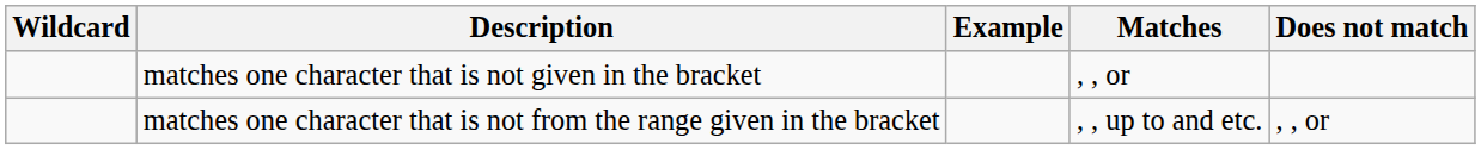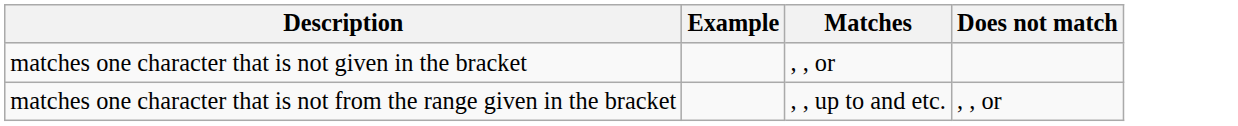- column: Wildcard
